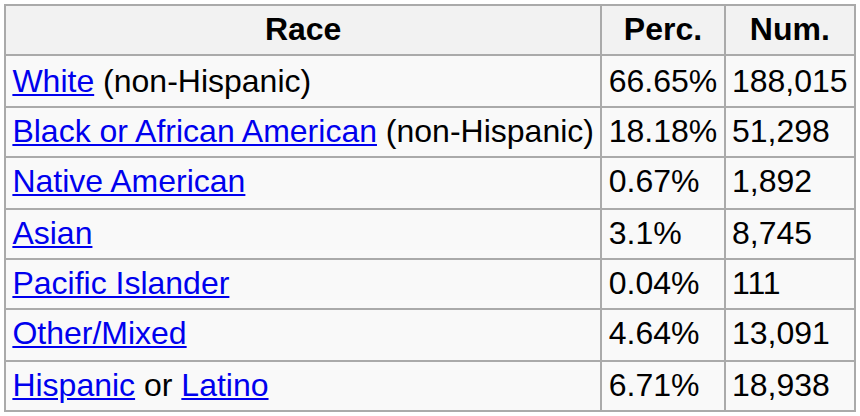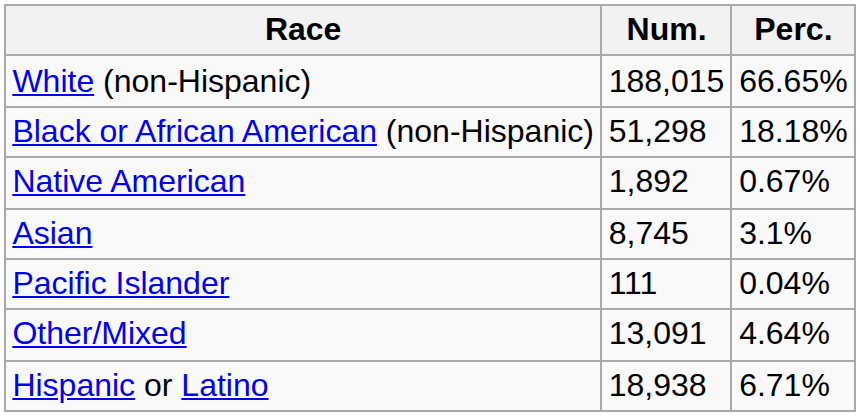columns swapped: Num. <-> Perc.
